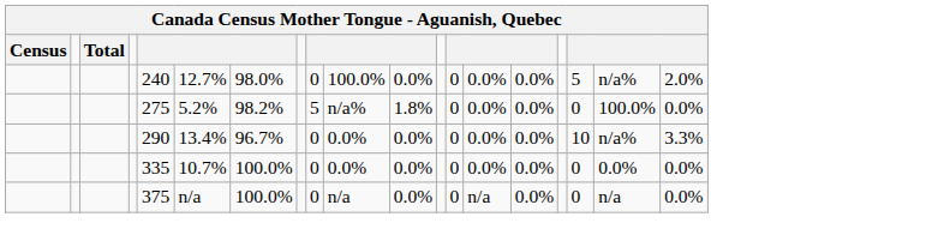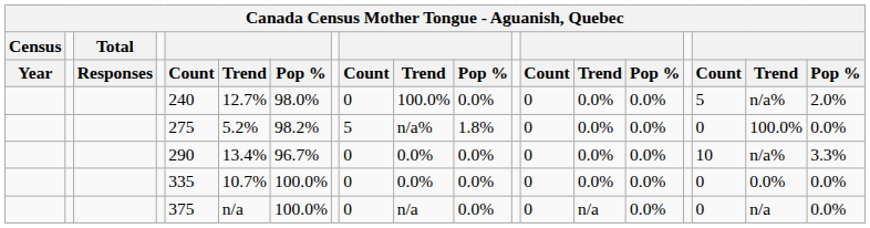+ row: Year | Responses | Count | Trend | Pop % | Count | Trend | Pop % | Count | Trend | Pop % | Count | Trend | Pop %
